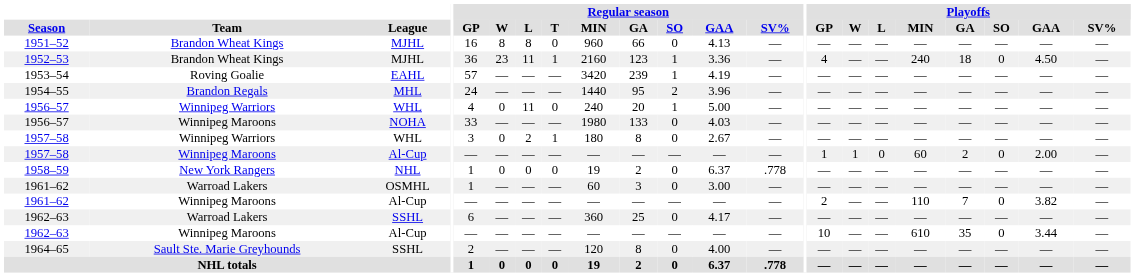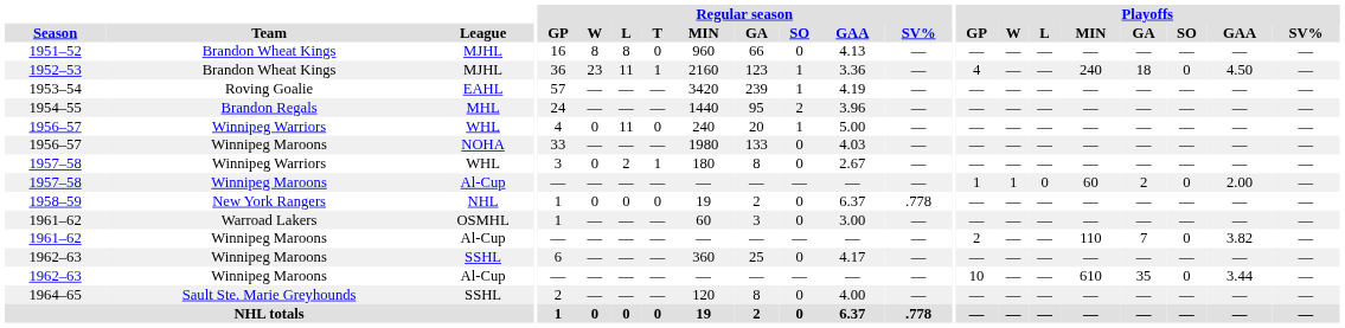1962–63 / SSHL | Team: Warroad Lakers -> Winnipeg Maroons
